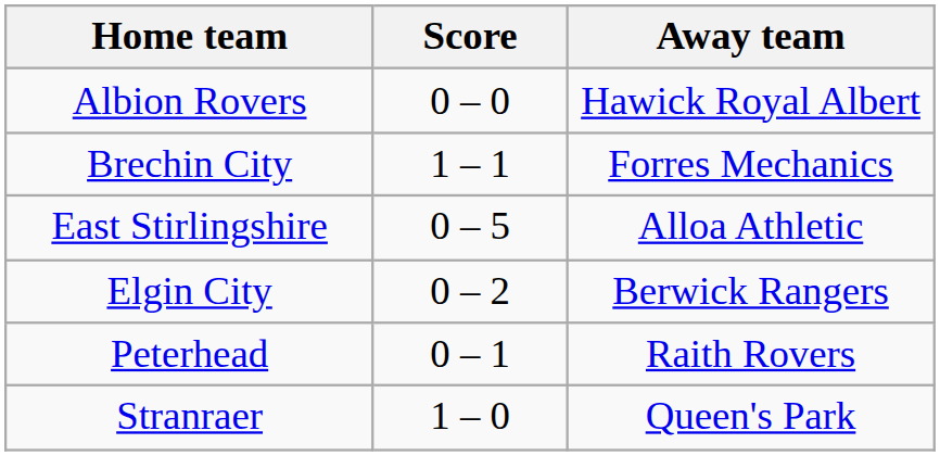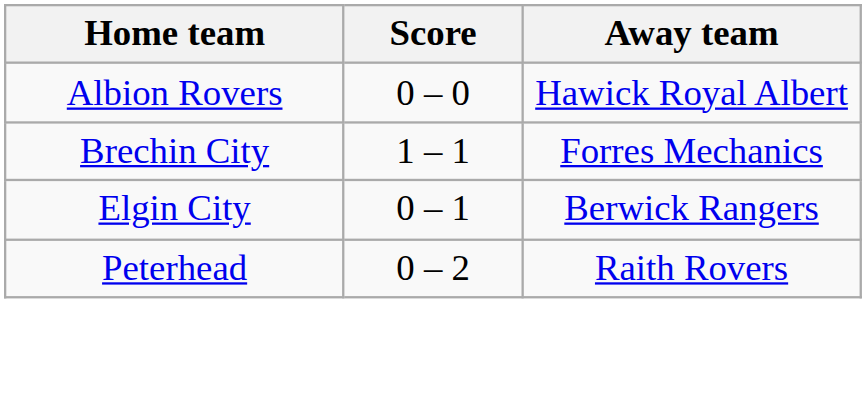- row: East Stirlingshire | 0 – 5 | Alloa Athletic
Elgin City | Score: 0 – 2 -> 0 – 1
Peterhead | Score: 0 – 1 -> 0 – 2
- row: Stranraer | 1 – 0 | Queen's Park
